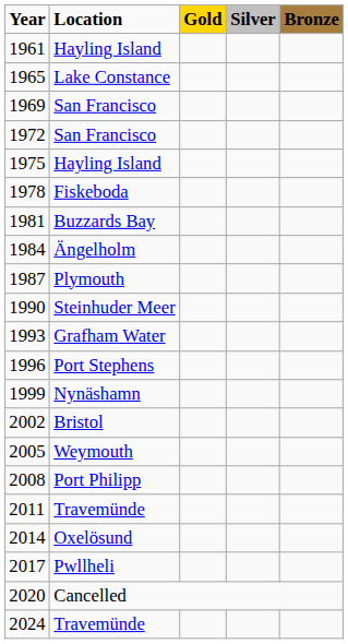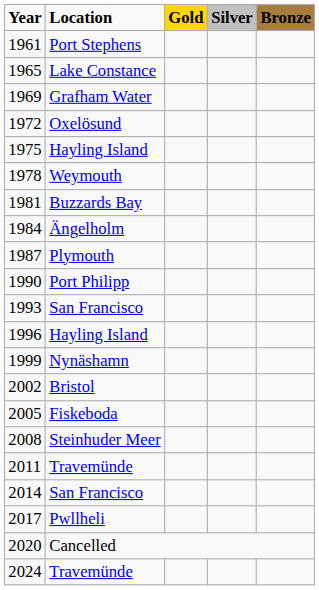1961 | Location: Hayling Island -> Port Stephens
1969 | Location: San Francisco -> Grafham Water
1972 | Location: San Francisco -> Oxelösund
1978 | Location: Fiskeboda -> Weymouth
1990 | Location: Steinhuder Meer -> Port Philipp
1993 | Location: Grafham Water -> San Francisco
1996 | Location: Port Stephens -> Hayling Island
2005 | Location: Weymouth -> Fiskeboda
2008 | Location: Port Philipp -> Steinhuder Meer
2014 | Location: Oxelösund -> San Francisco
